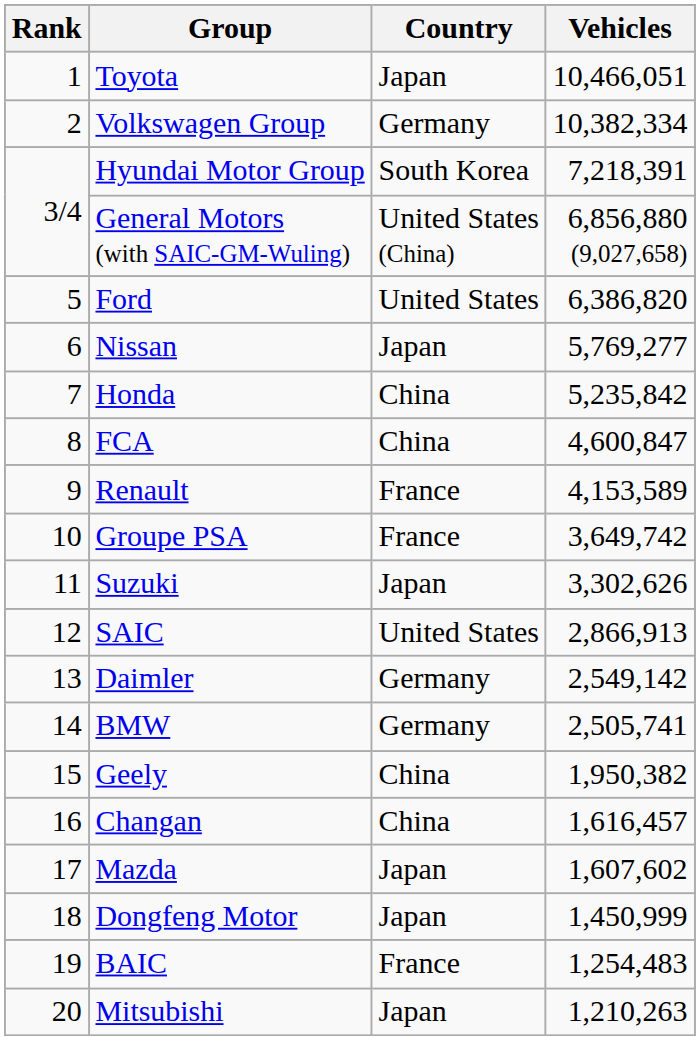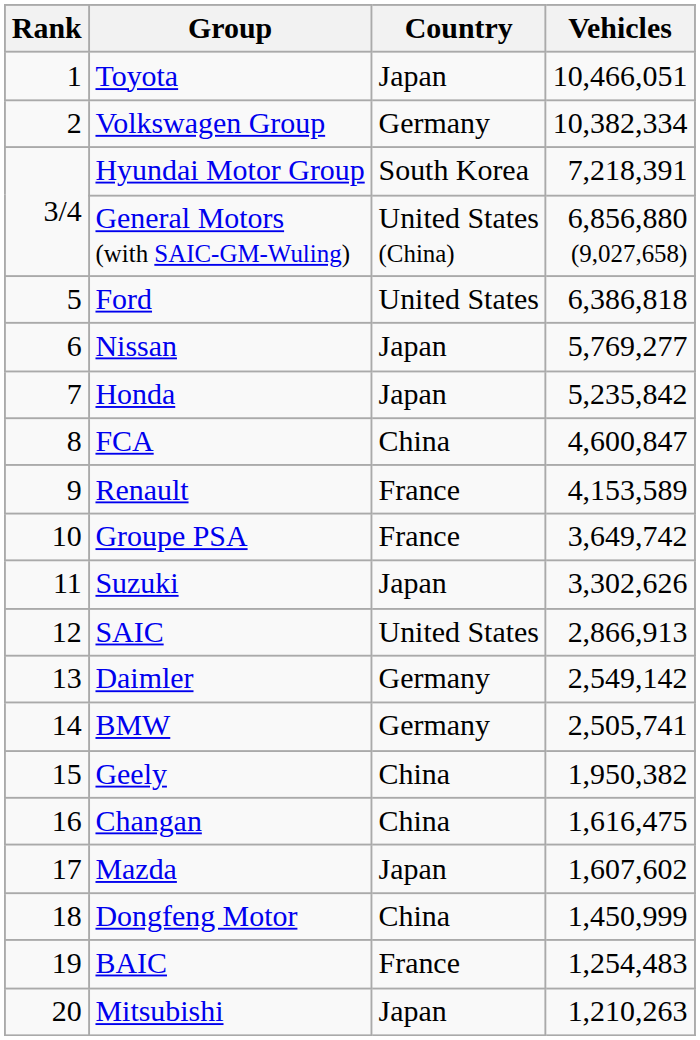Ford | Vehicles: 6,386,820 -> 6,386,818
Honda | Country: China -> Japan
Changan | Vehicles: 1,616,457 -> 1,616,475
Dongfeng Motor | Country: Japan -> China
